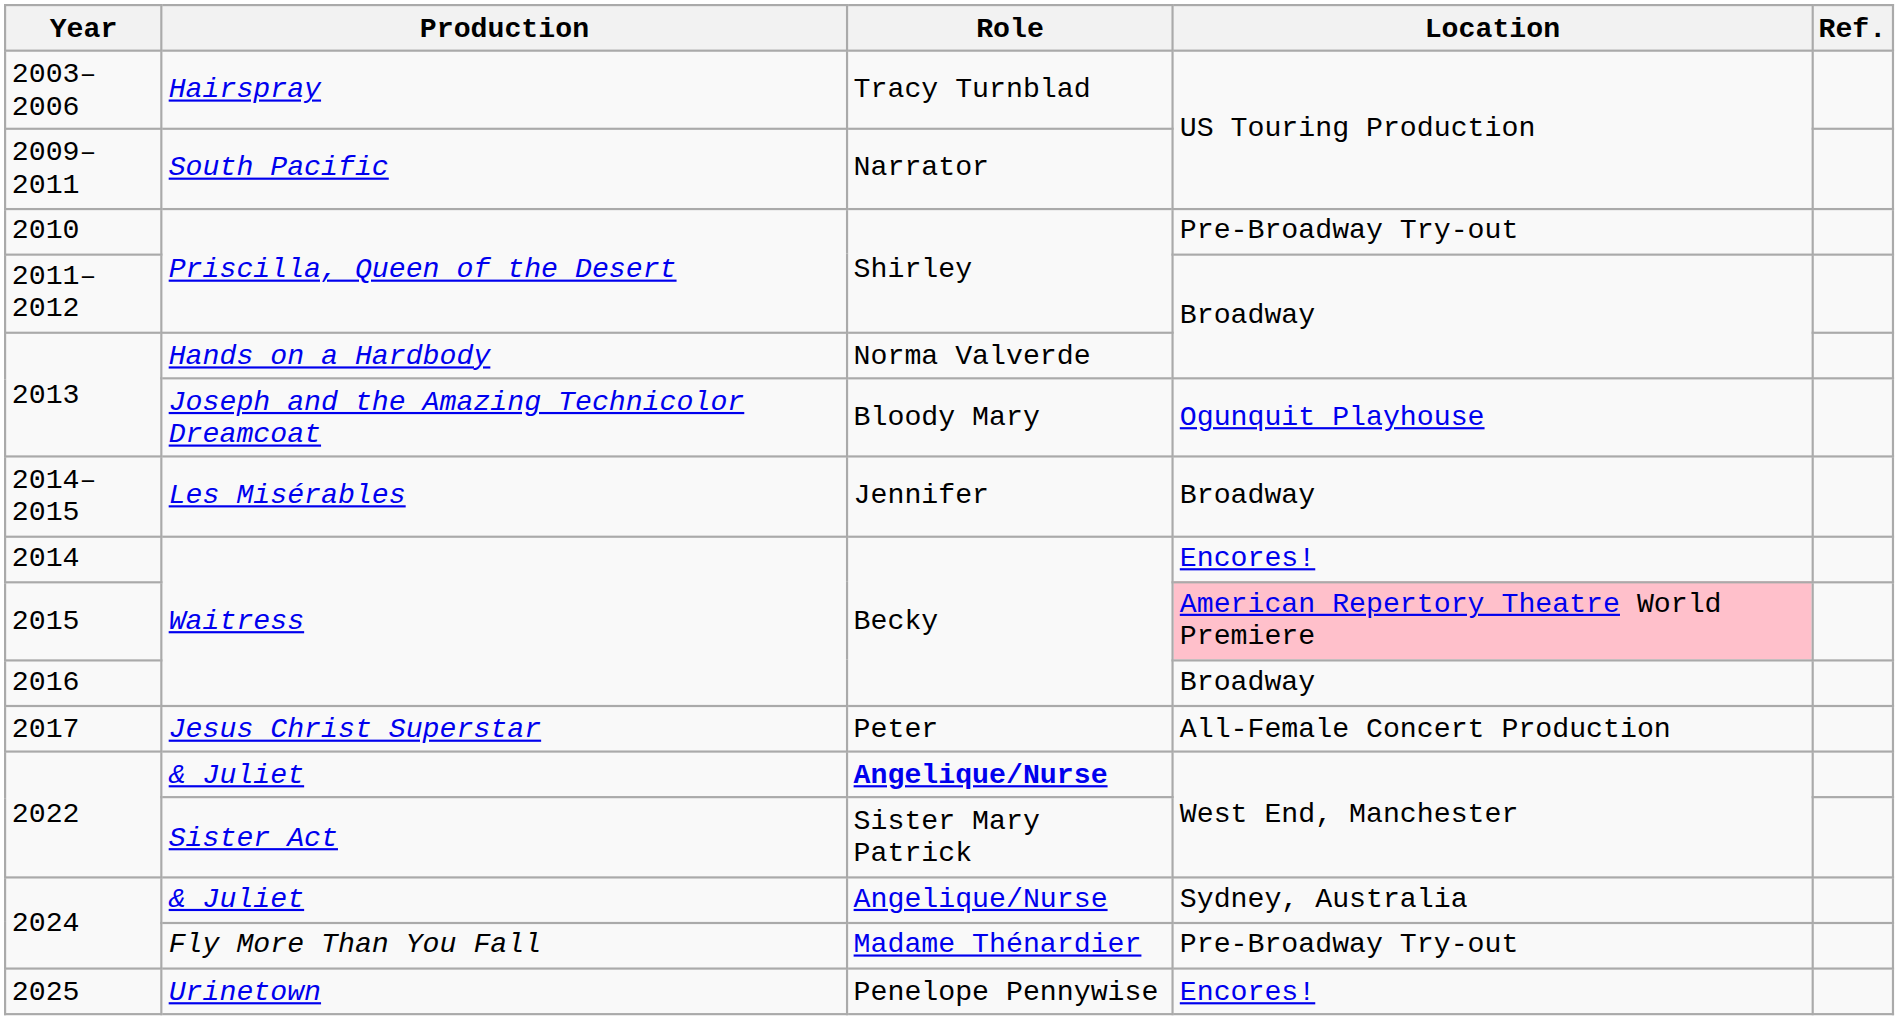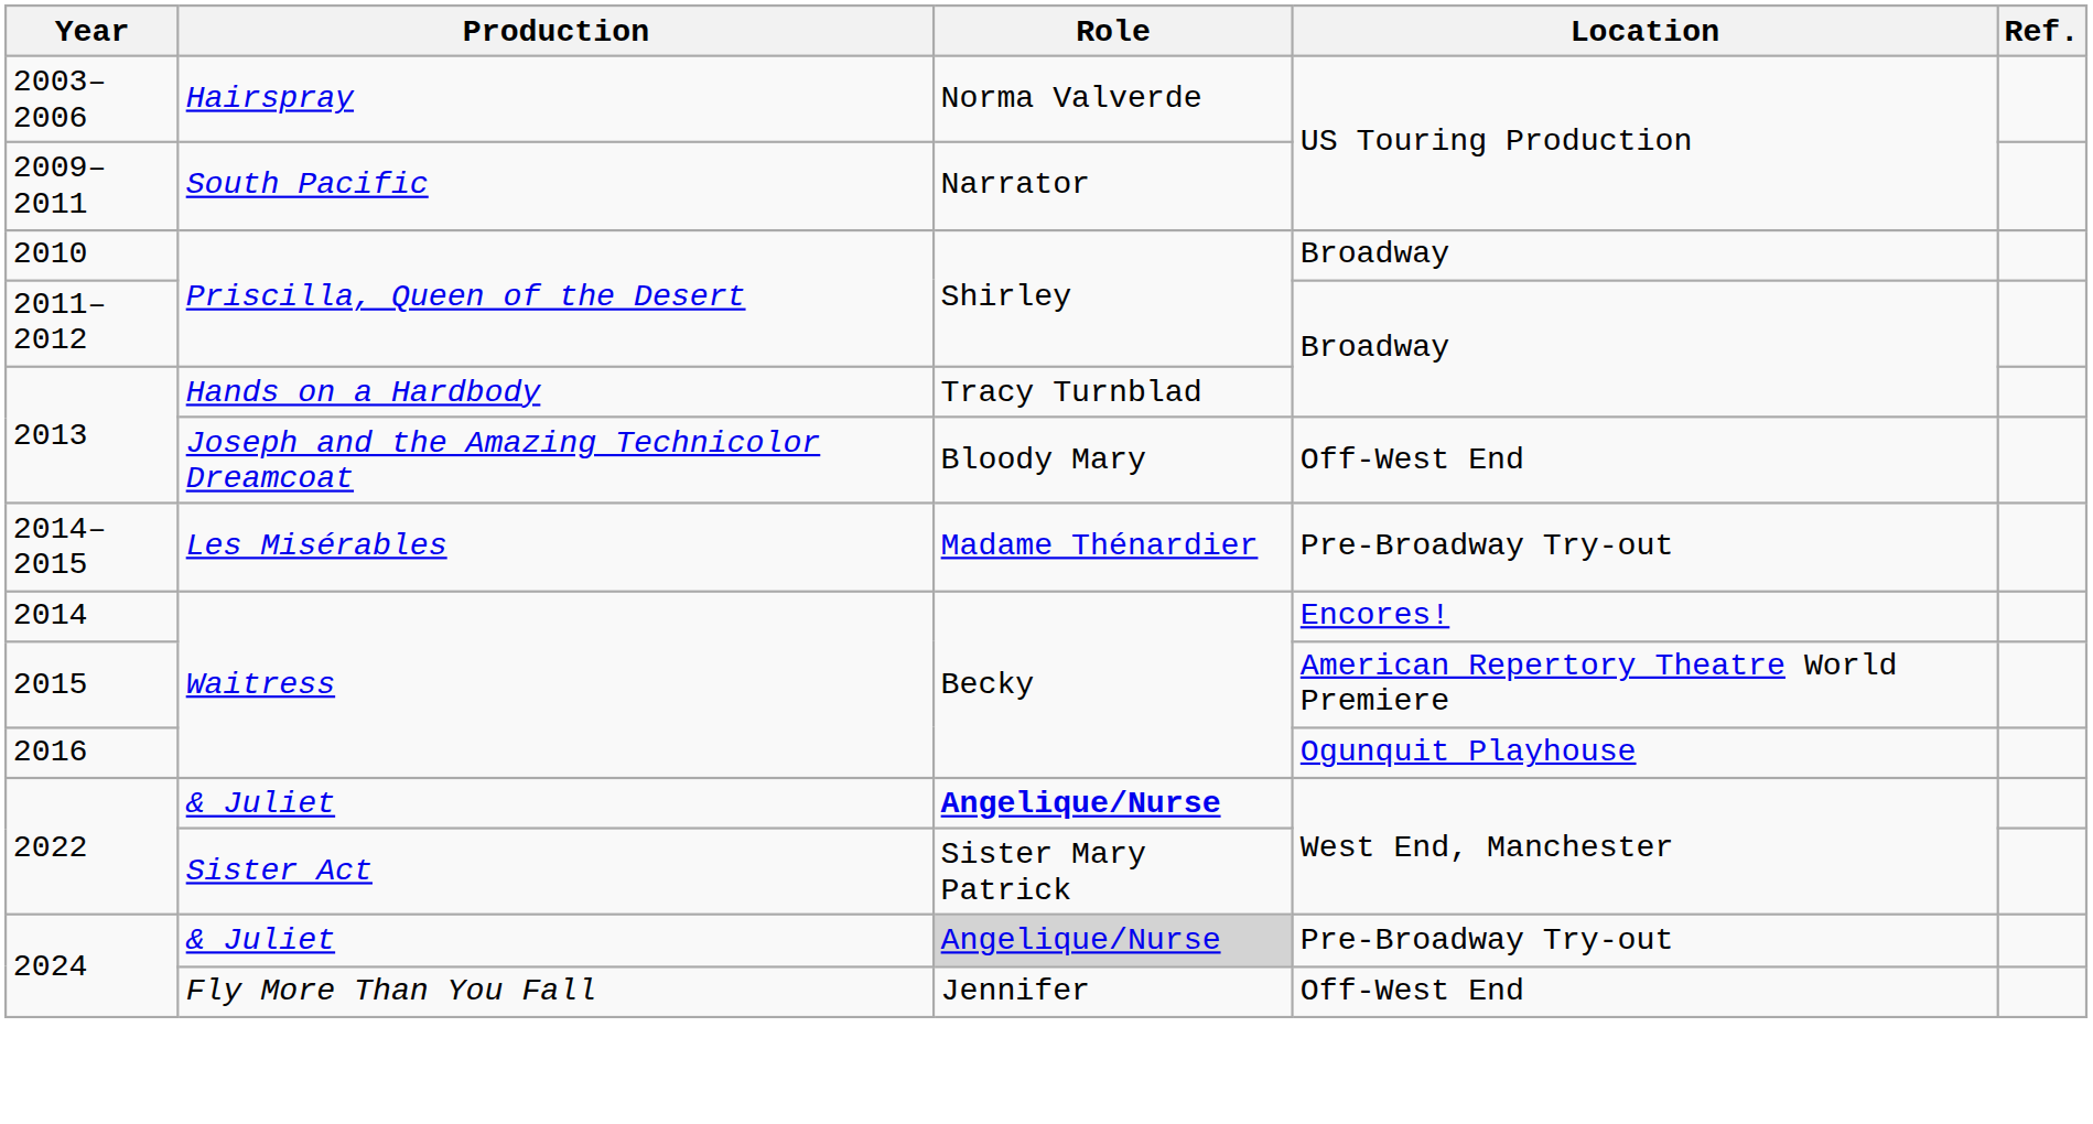2003–2006 | Role: Tracy Turnblad -> Norma Valverde
2010 | Location: Pre-Broadway Try-out -> Broadway
2013 / Hands on a Hardbody | Role: Norma Valverde -> Tracy Turnblad
2013 / Joseph and the Amazing Technicolor Dreamcoat | Location: Ogunquit Playhouse -> Off-West End
2014–2015 | Role: Jennifer -> Madame Thénardier
2014–2015 | Location: Broadway -> Pre-Broadway Try-out
2015 | Location: pink background -> no background
2016 | Location: Broadway -> Ogunquit Playhouse
- row: 2017 | Jesus Christ Superstar | Peter | All-Female Concert Production
2024 / & Juliet | Role: no background -> lightgrey background
2024 / & Juliet | Location: Sydney, Australia -> Pre-Broadway Try-out
2024 / Fly More Than You Fall | Role: Madame Thénardier -> Jennifer
2024 / Fly More Than You Fall | Location: Pre-Broadway Try-out -> Off-West End
- row: 2025 | Urinetown | Penelope Pennywise | Encores!
